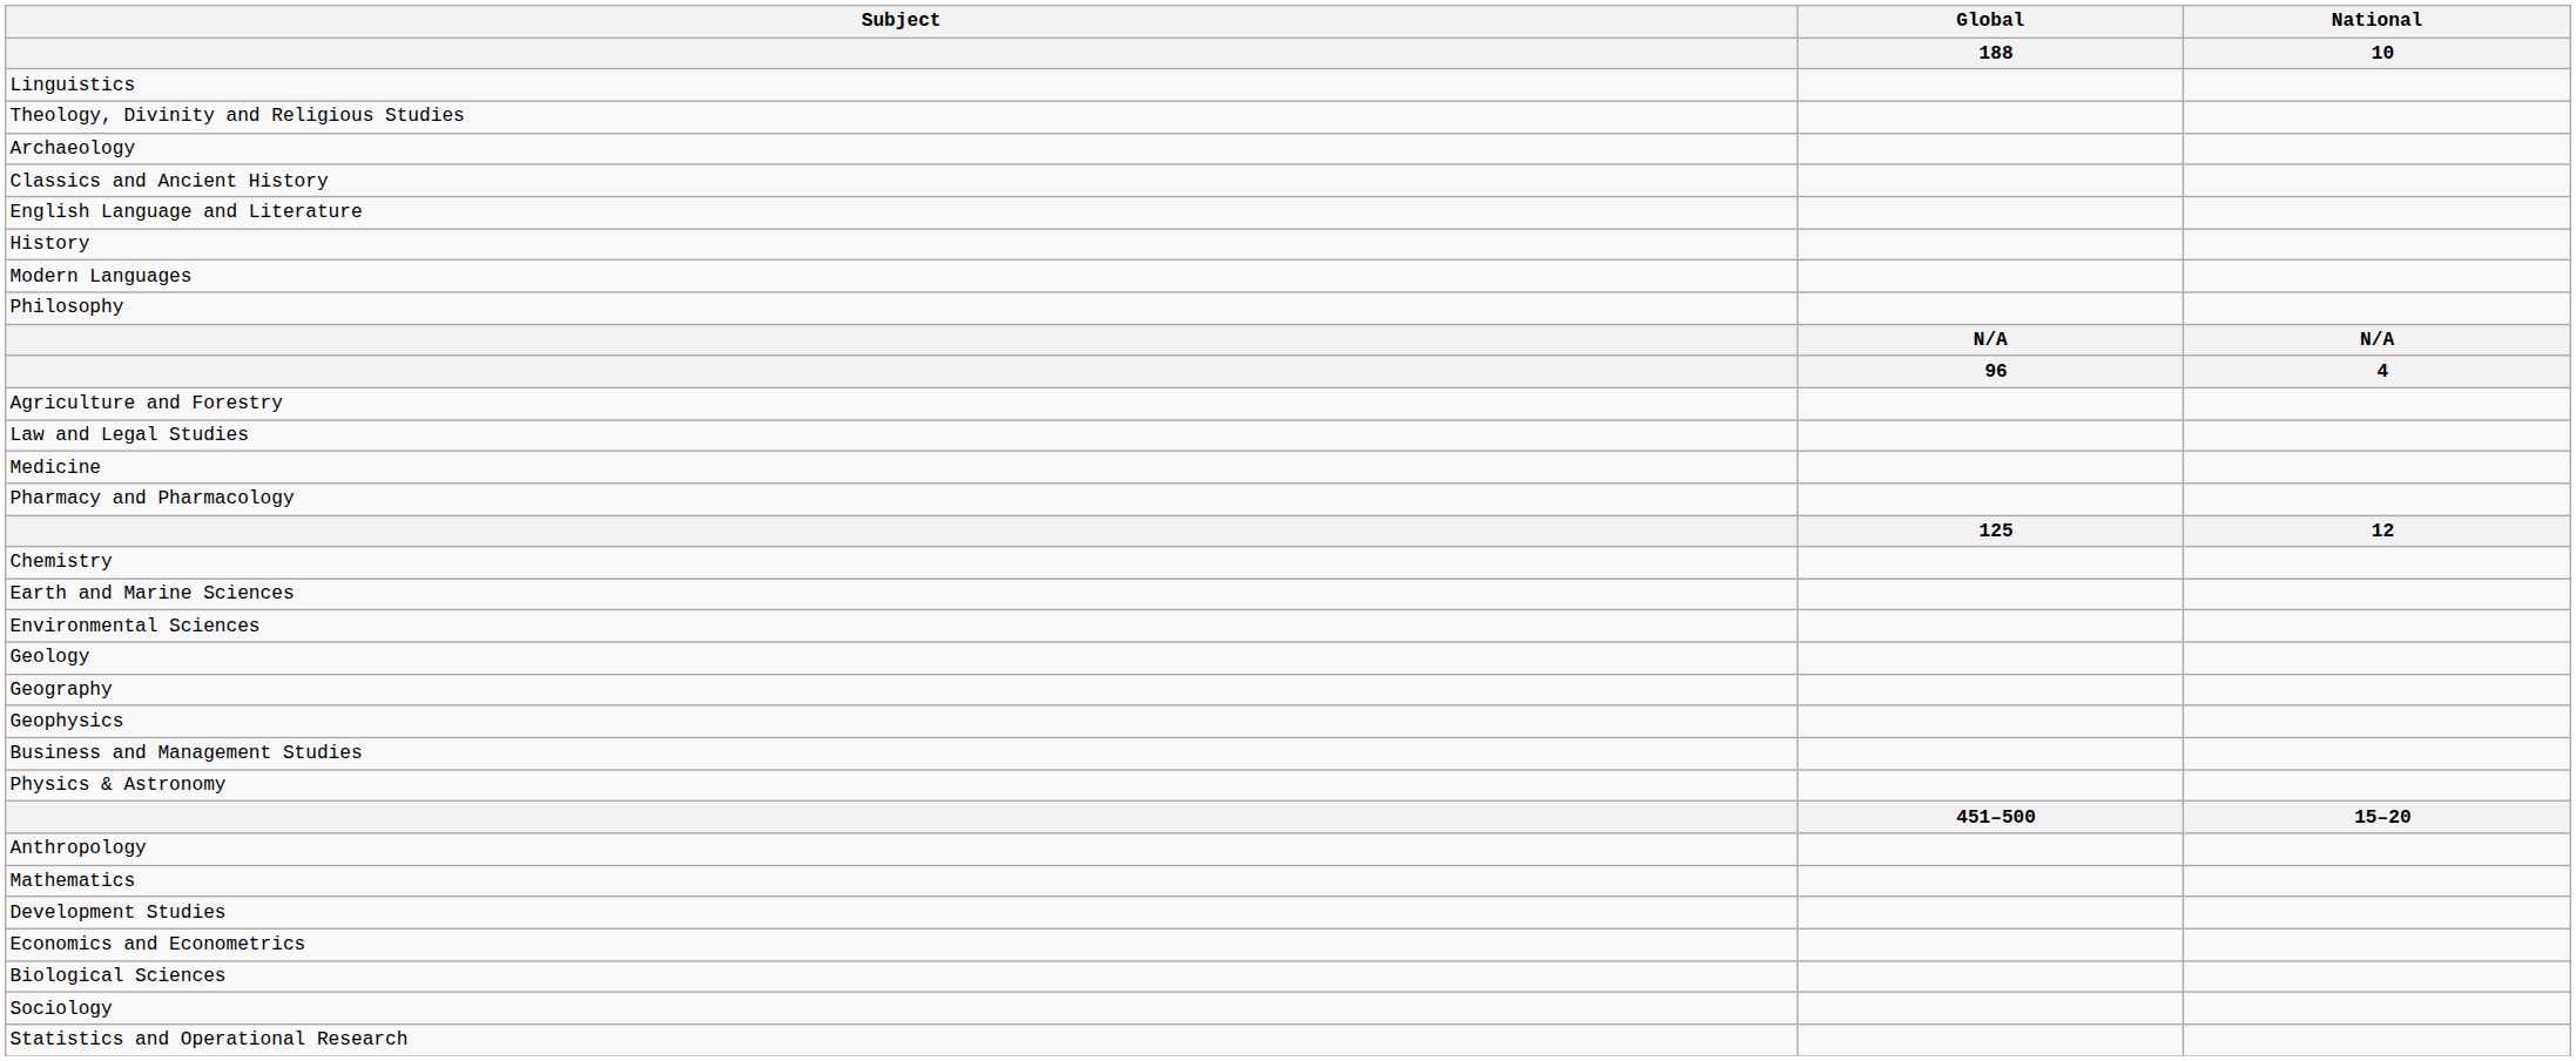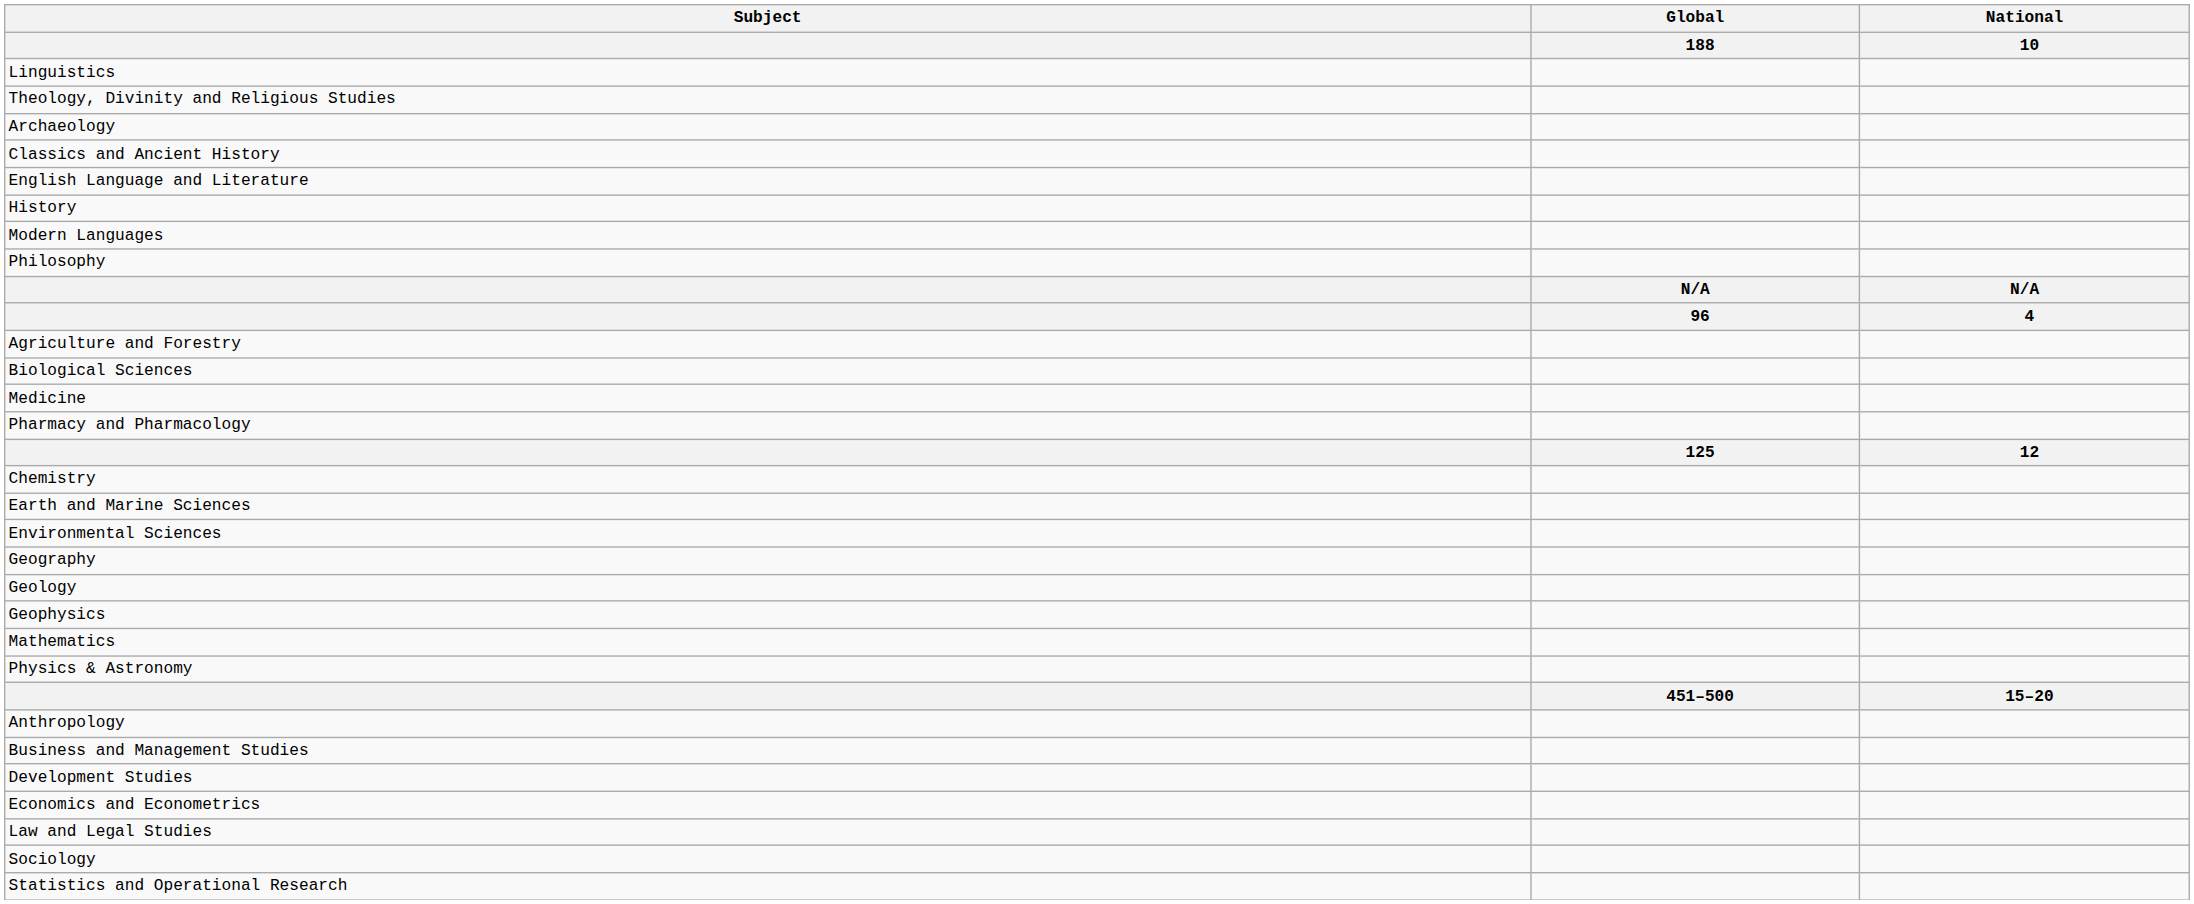rows swapped: Biological Sciences <-> Law and Legal Studies
rows swapped: Geography <-> Geology
rows swapped: Mathematics <-> Business and Management Studies
